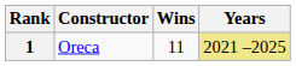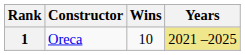1 | Wins: 11 -> 10
